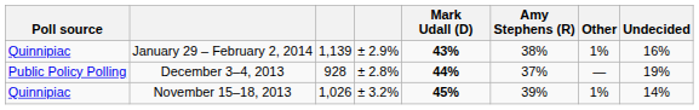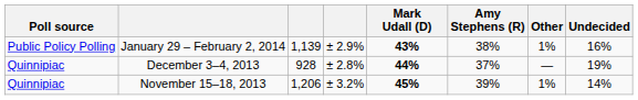January 29 – February 2, 2014 | Poll source: Quinnipiac -> Public Policy Polling
December 3–4, 2013 | Poll source: Public Policy Polling -> Quinnipiac
November 15–18, 2013 | column 3: 1,026 -> 1,206
